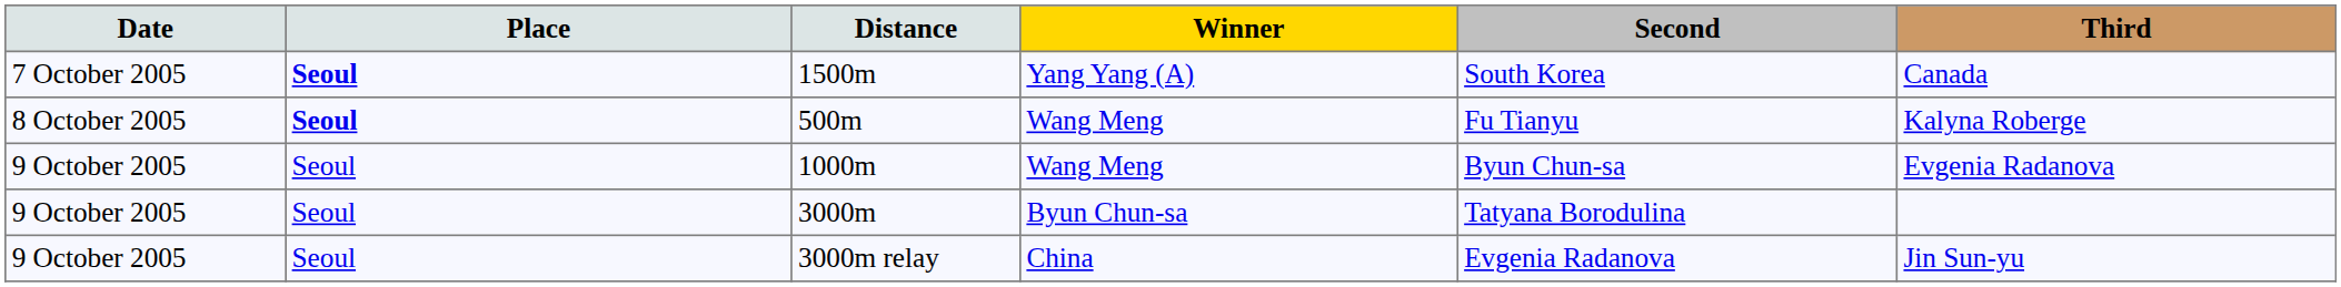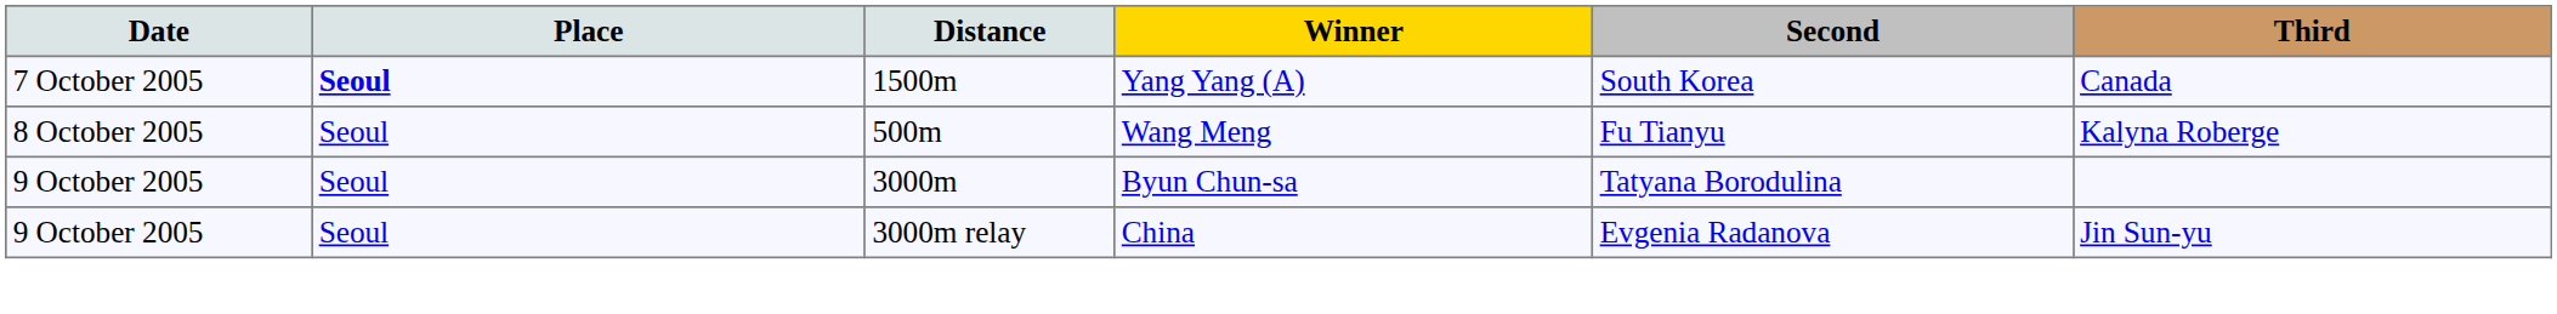500m | Place: bold -> normal
- row: 9 October 2005 | Seoul | 1000m | Wang Meng | Byun Chun-sa | Evgenia Radanova
